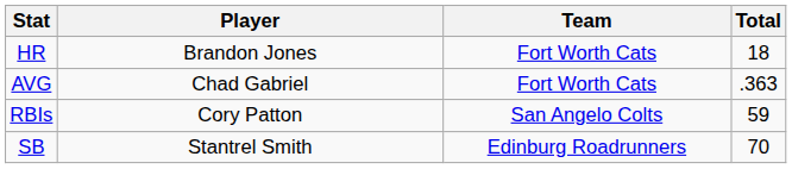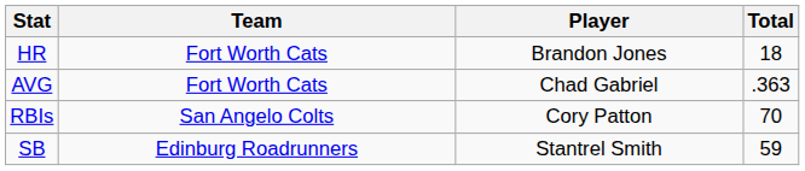columns swapped: Player <-> Team
RBIs | Total: 59 -> 70
SB | Total: 70 -> 59
